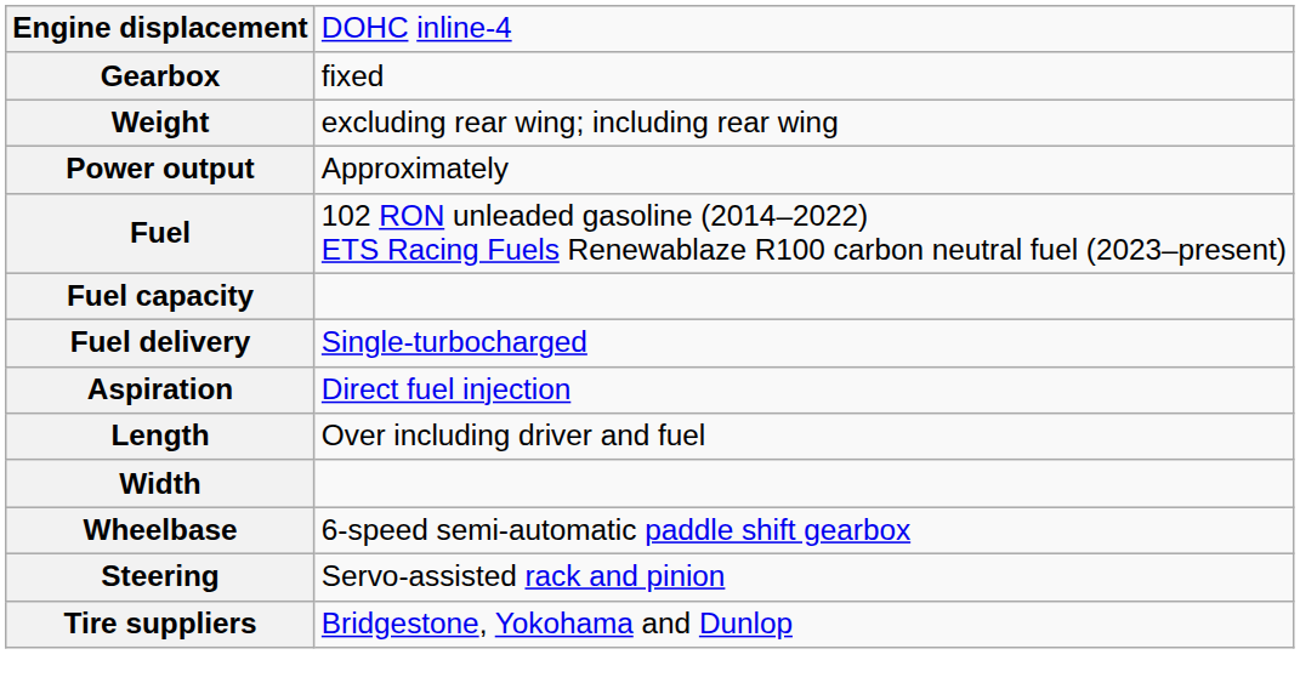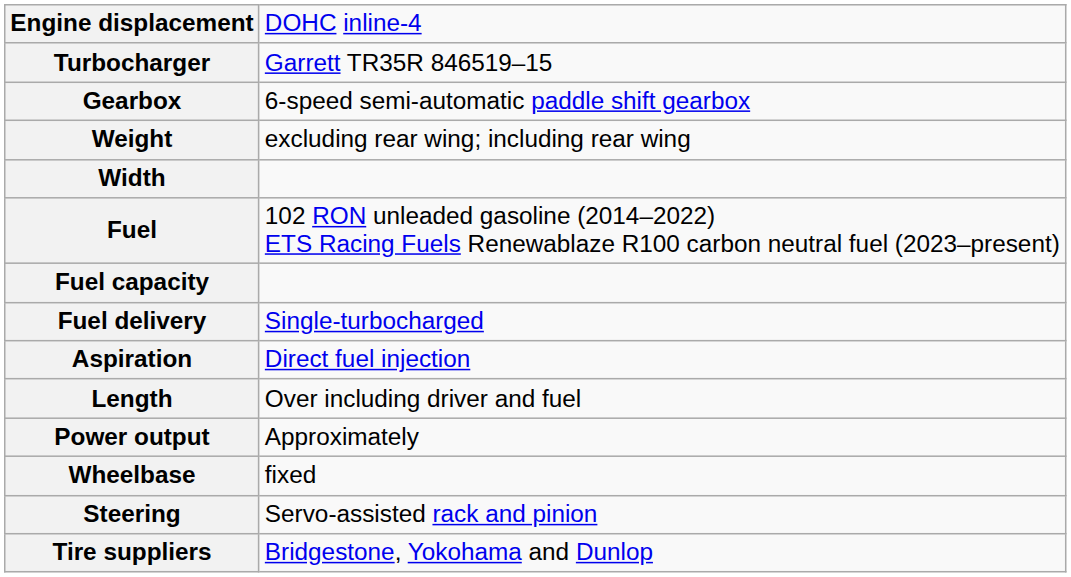+ row: Turbocharger | Garrett TR35R 846519–15
Gearbox | column 2: fixed -> 6-speed semi-automatic paddle shift gearbox
rows swapped: Power output <-> Width
Wheelbase | column 2: 6-speed semi-automatic paddle shift gearbox -> fixed
